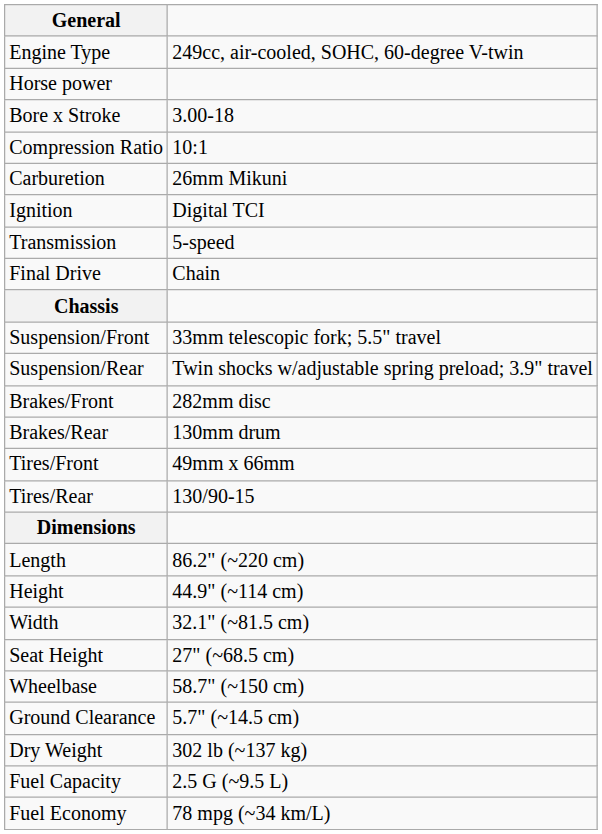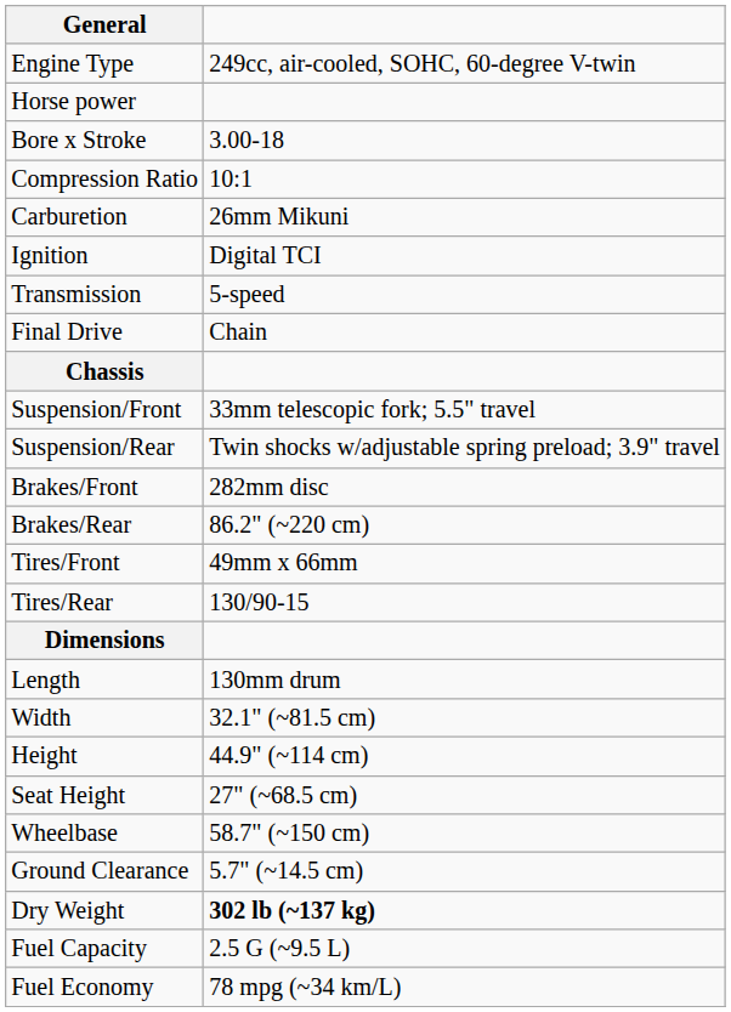Brakes/Rear | column 2: 130mm drum -> 86.2" (~220 cm)
Length | column 2: 86.2" (~220 cm) -> 130mm drum
rows swapped: Width <-> Height
Dry Weight | column 2: normal -> bold
